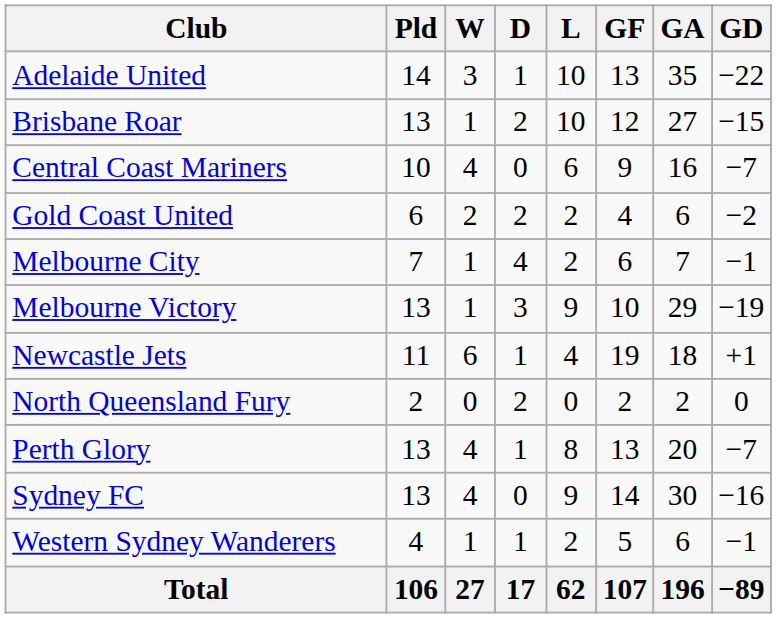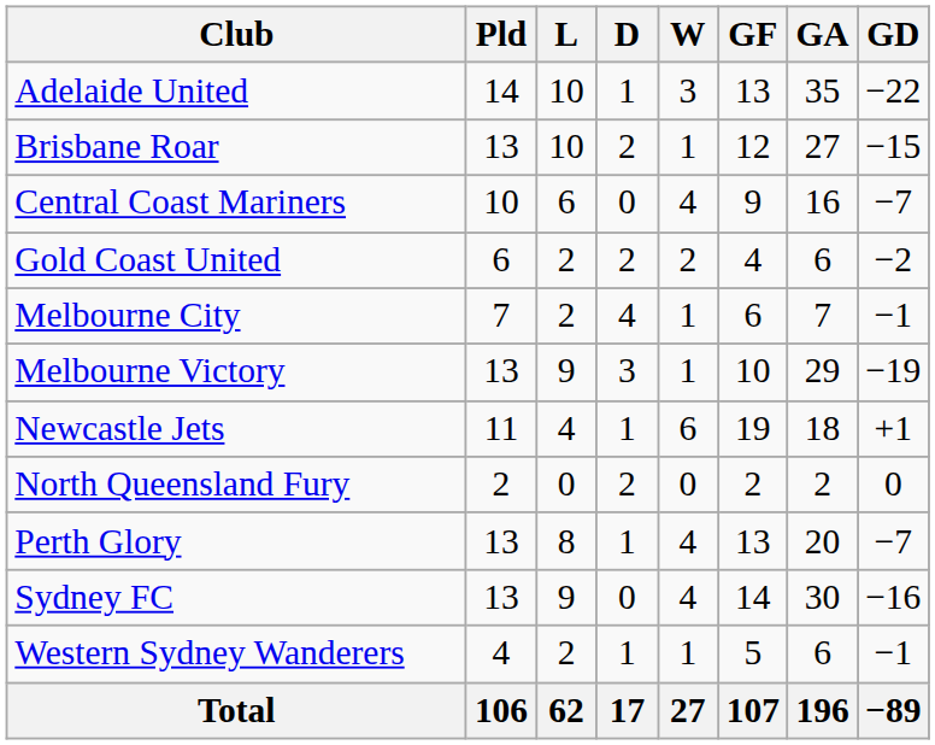columns swapped: W <-> L
